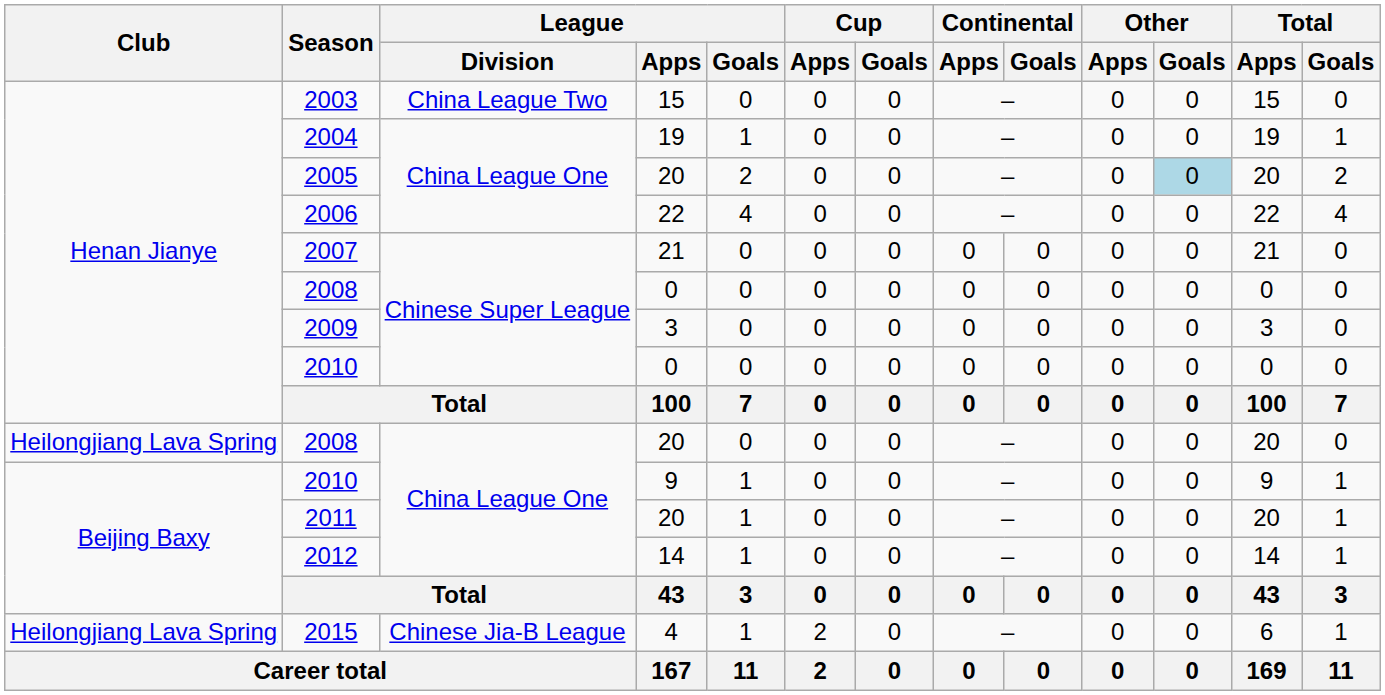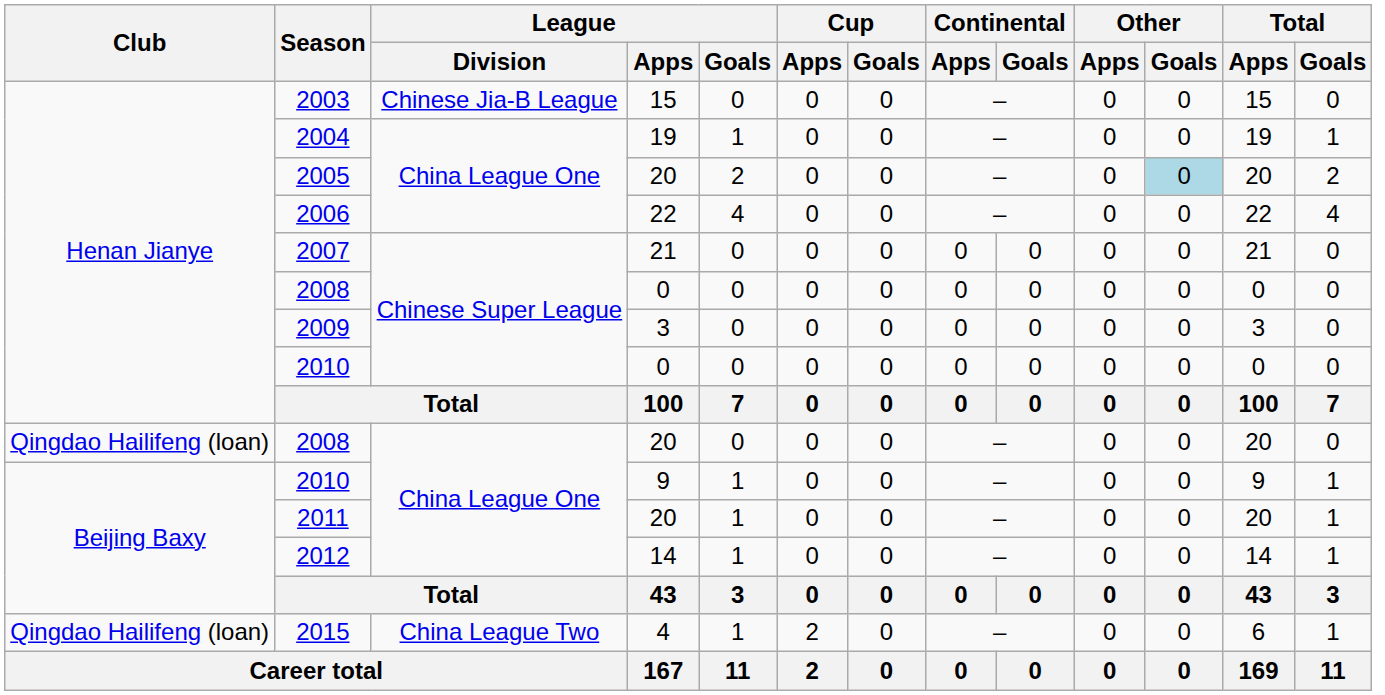2003 | League / Division: China League Two -> Chinese Jia-B League
2008 / 20 | Club: Heilongjiang Lava Spring -> Qingdao Hailifeng (loan)
2015 | Club: Heilongjiang Lava Spring -> Qingdao Hailifeng (loan)
2015 | League / Division: Chinese Jia-B League -> China League Two
